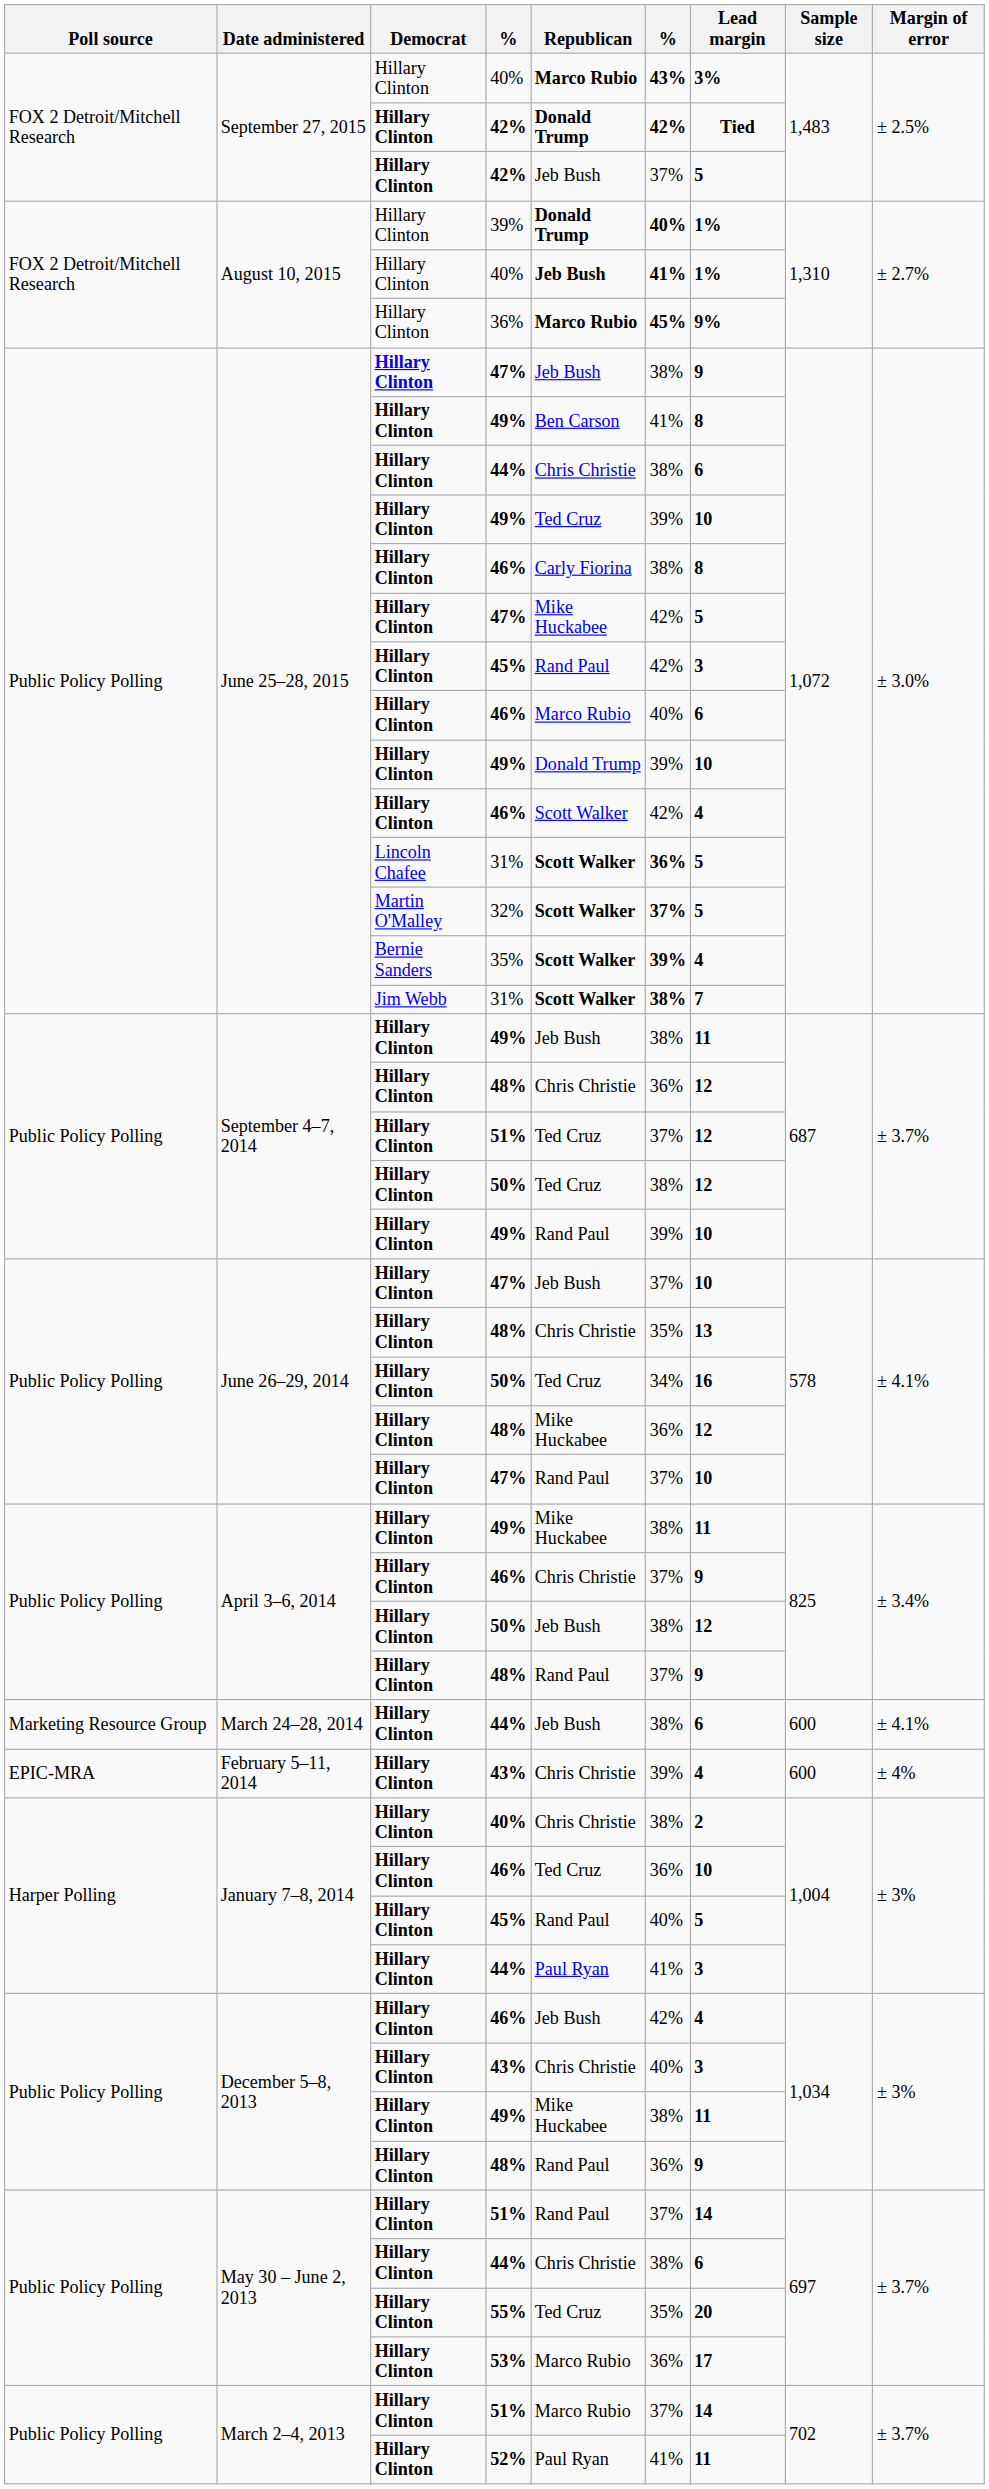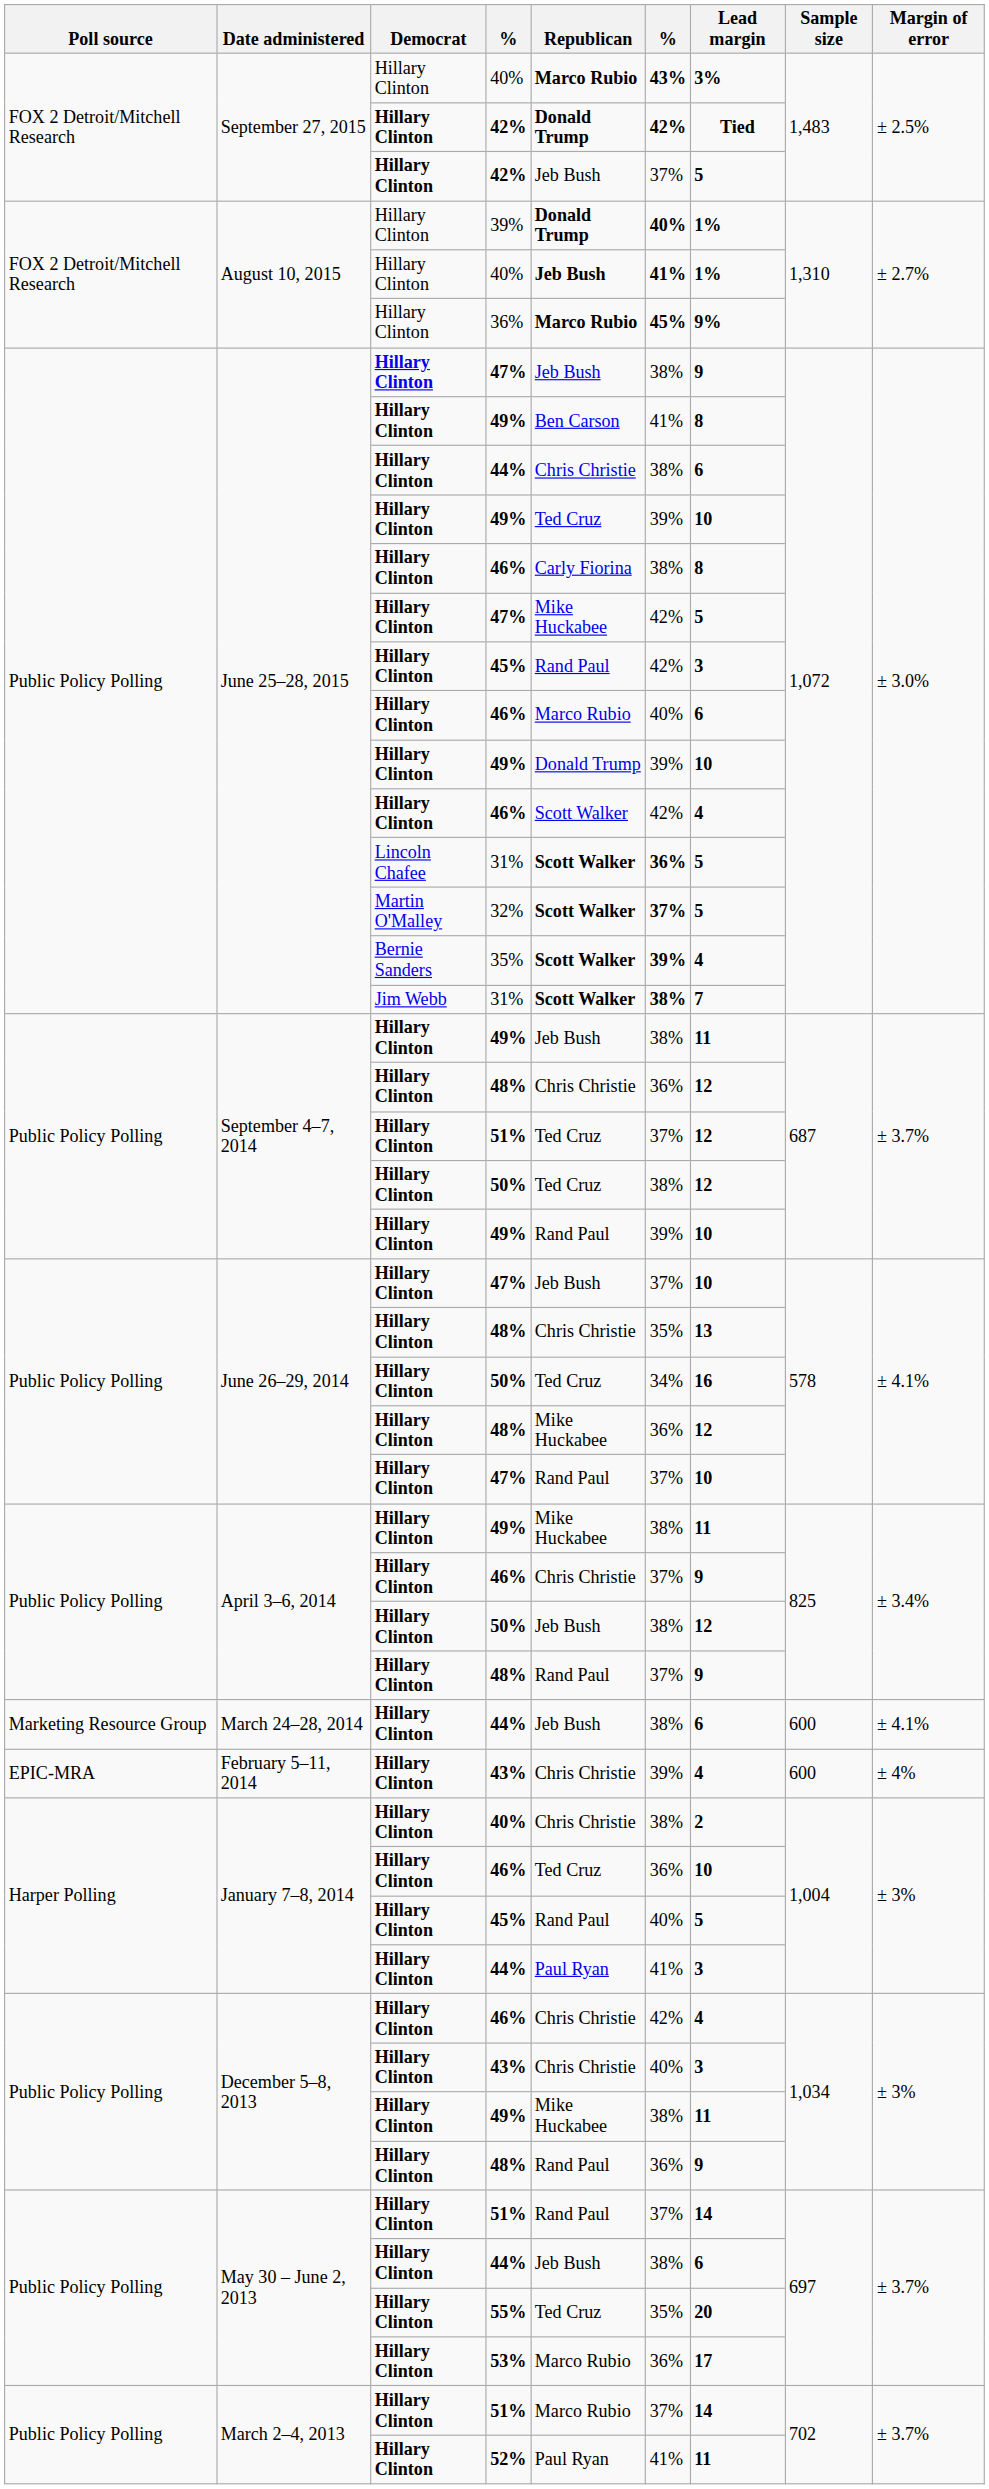December 5–8, 2013 / 46% | Republican: Jeb Bush -> Chris Christie
May 30 – June 2, 2013 / 44% | Republican: Chris Christie -> Jeb Bush
